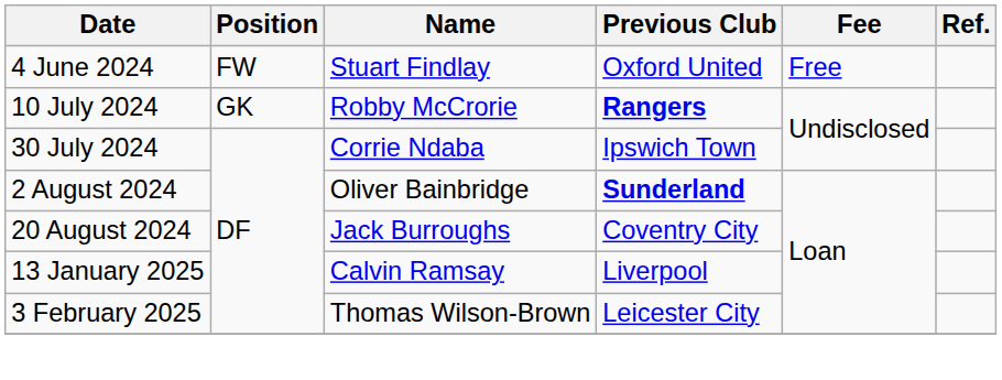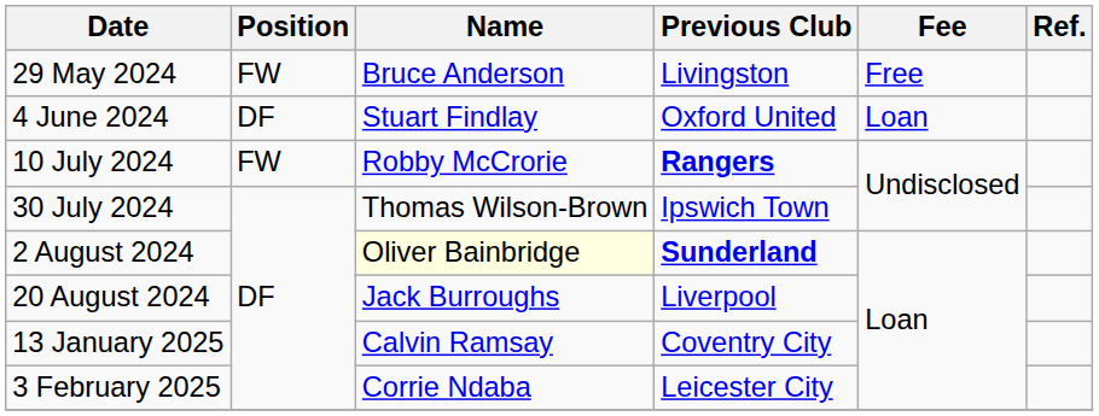+ row: 29 May 2024 | FW | Bruce Anderson | Livingston | Free
4 June 2024 | Position: FW -> DF
4 June 2024 | Fee: Free -> Loan
10 July 2024 | Position: GK -> FW
30 July 2024 | Name: Corrie Ndaba -> Thomas Wilson-Brown
2 August 2024 | Name: no background -> lightyellow background
20 August 2024 | Previous Club: Coventry City -> Liverpool
13 January 2025 | Previous Club: Liverpool -> Coventry City
3 February 2025 | Name: Thomas Wilson-Brown -> Corrie Ndaba
